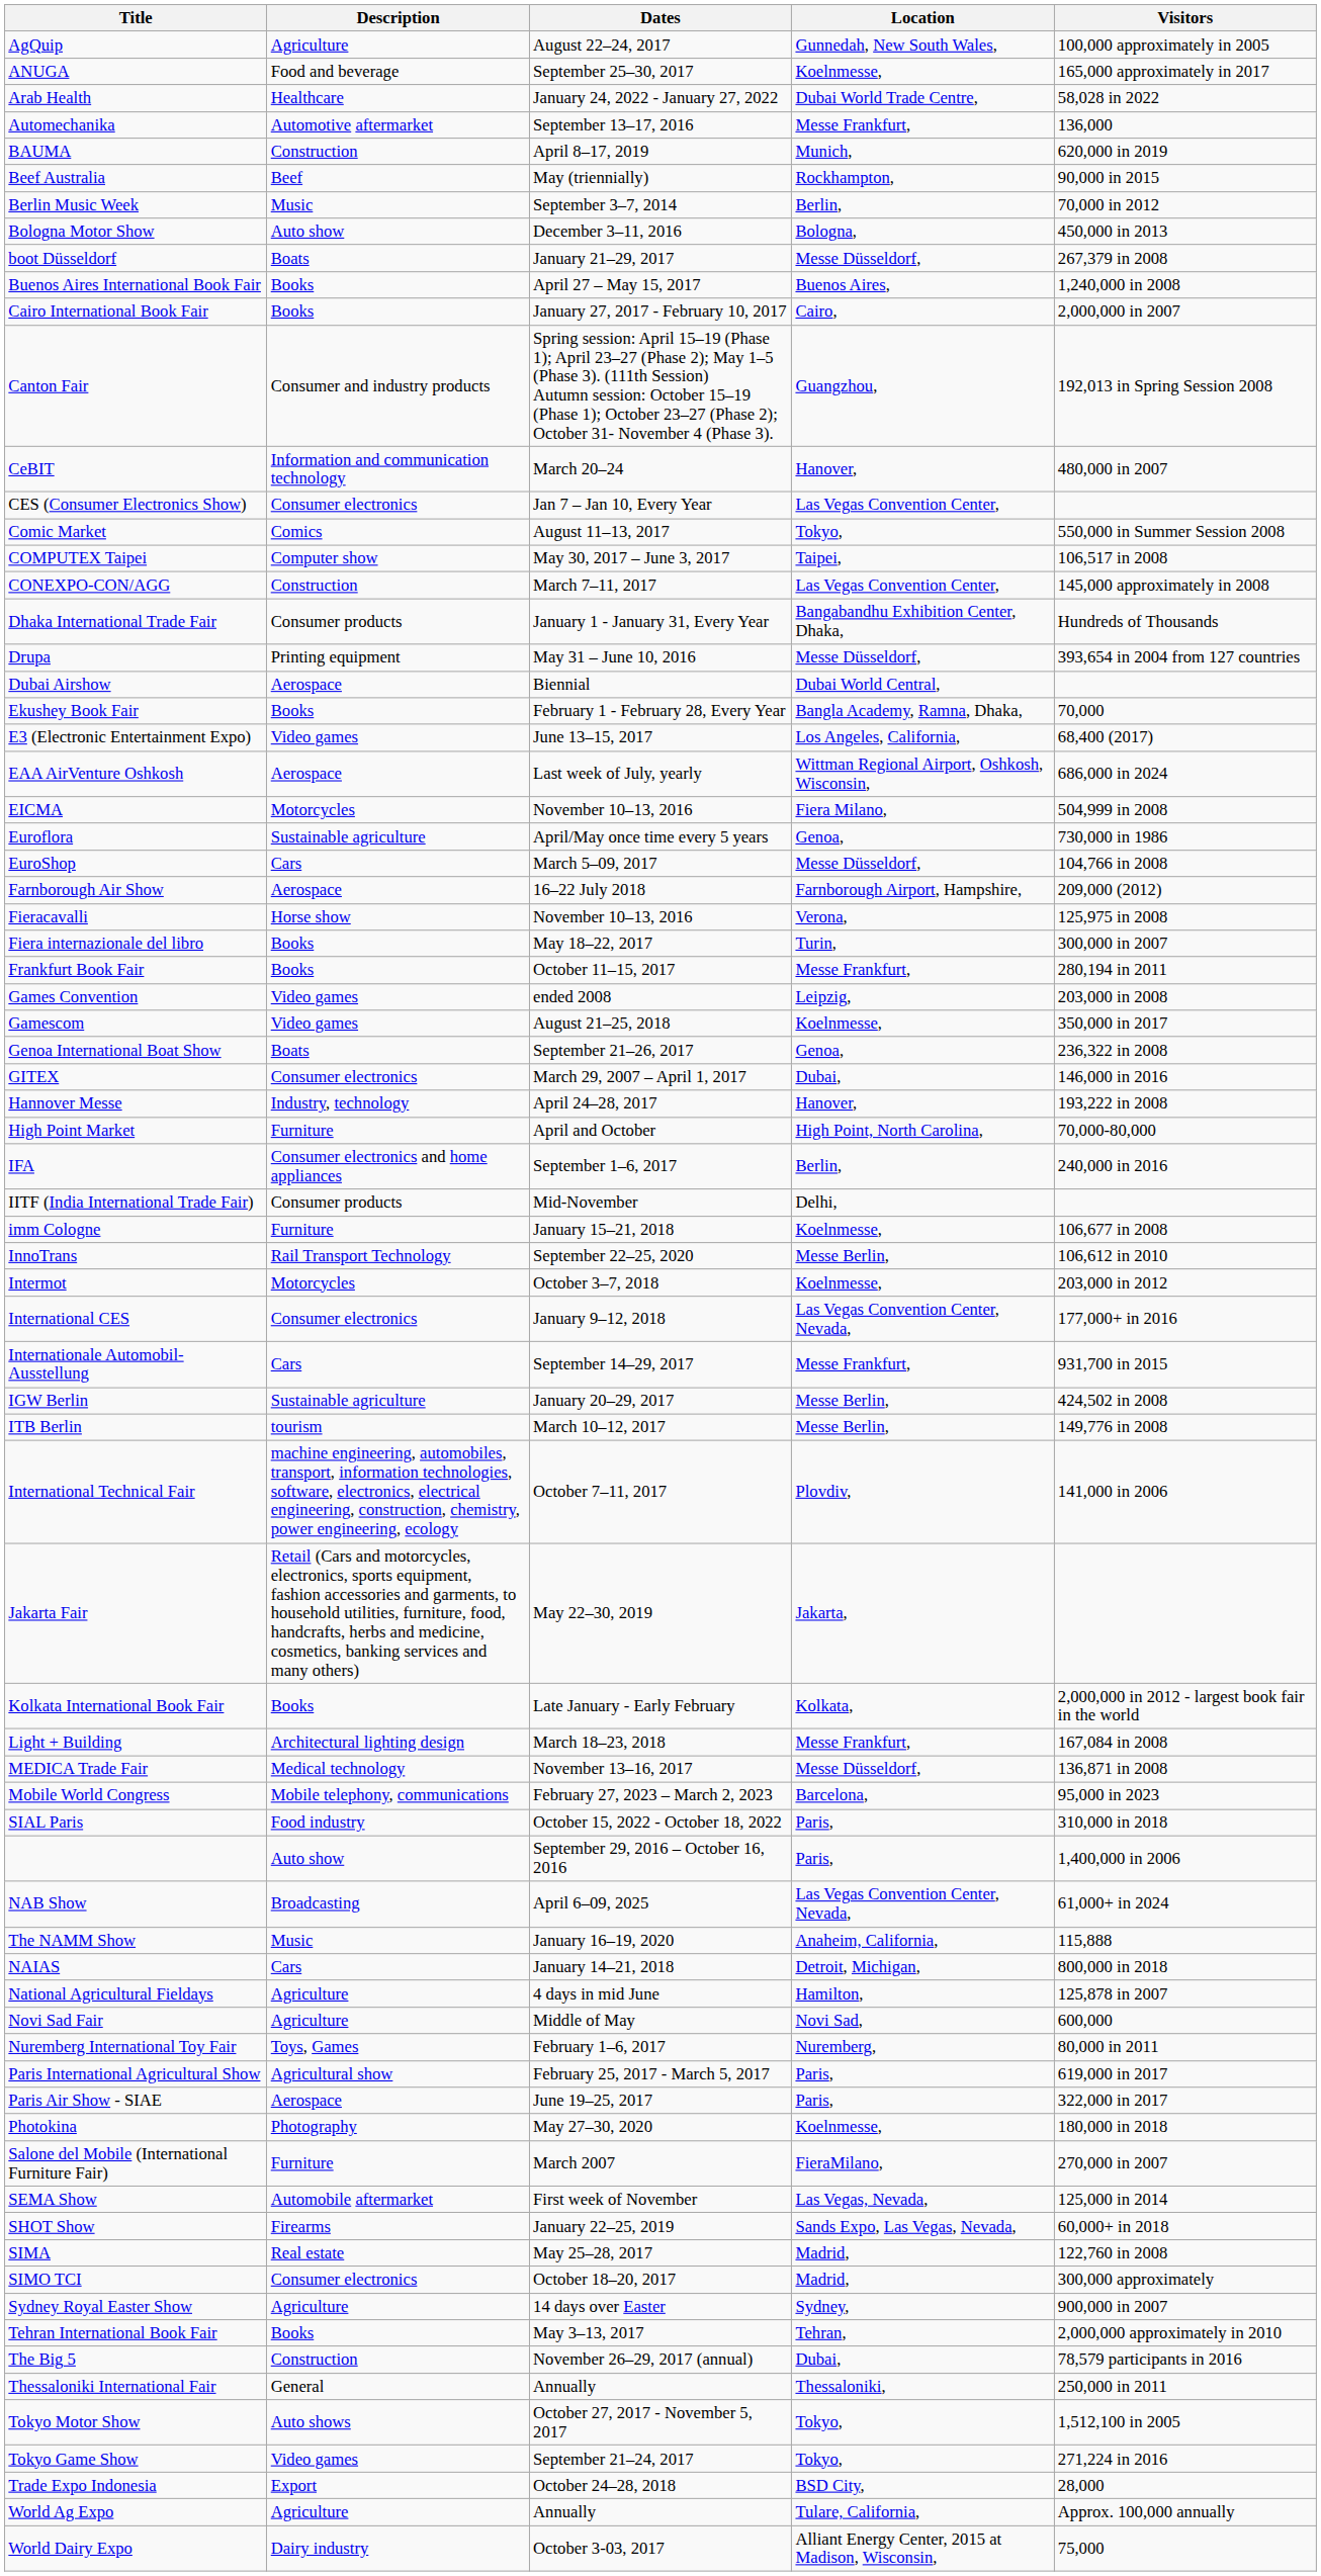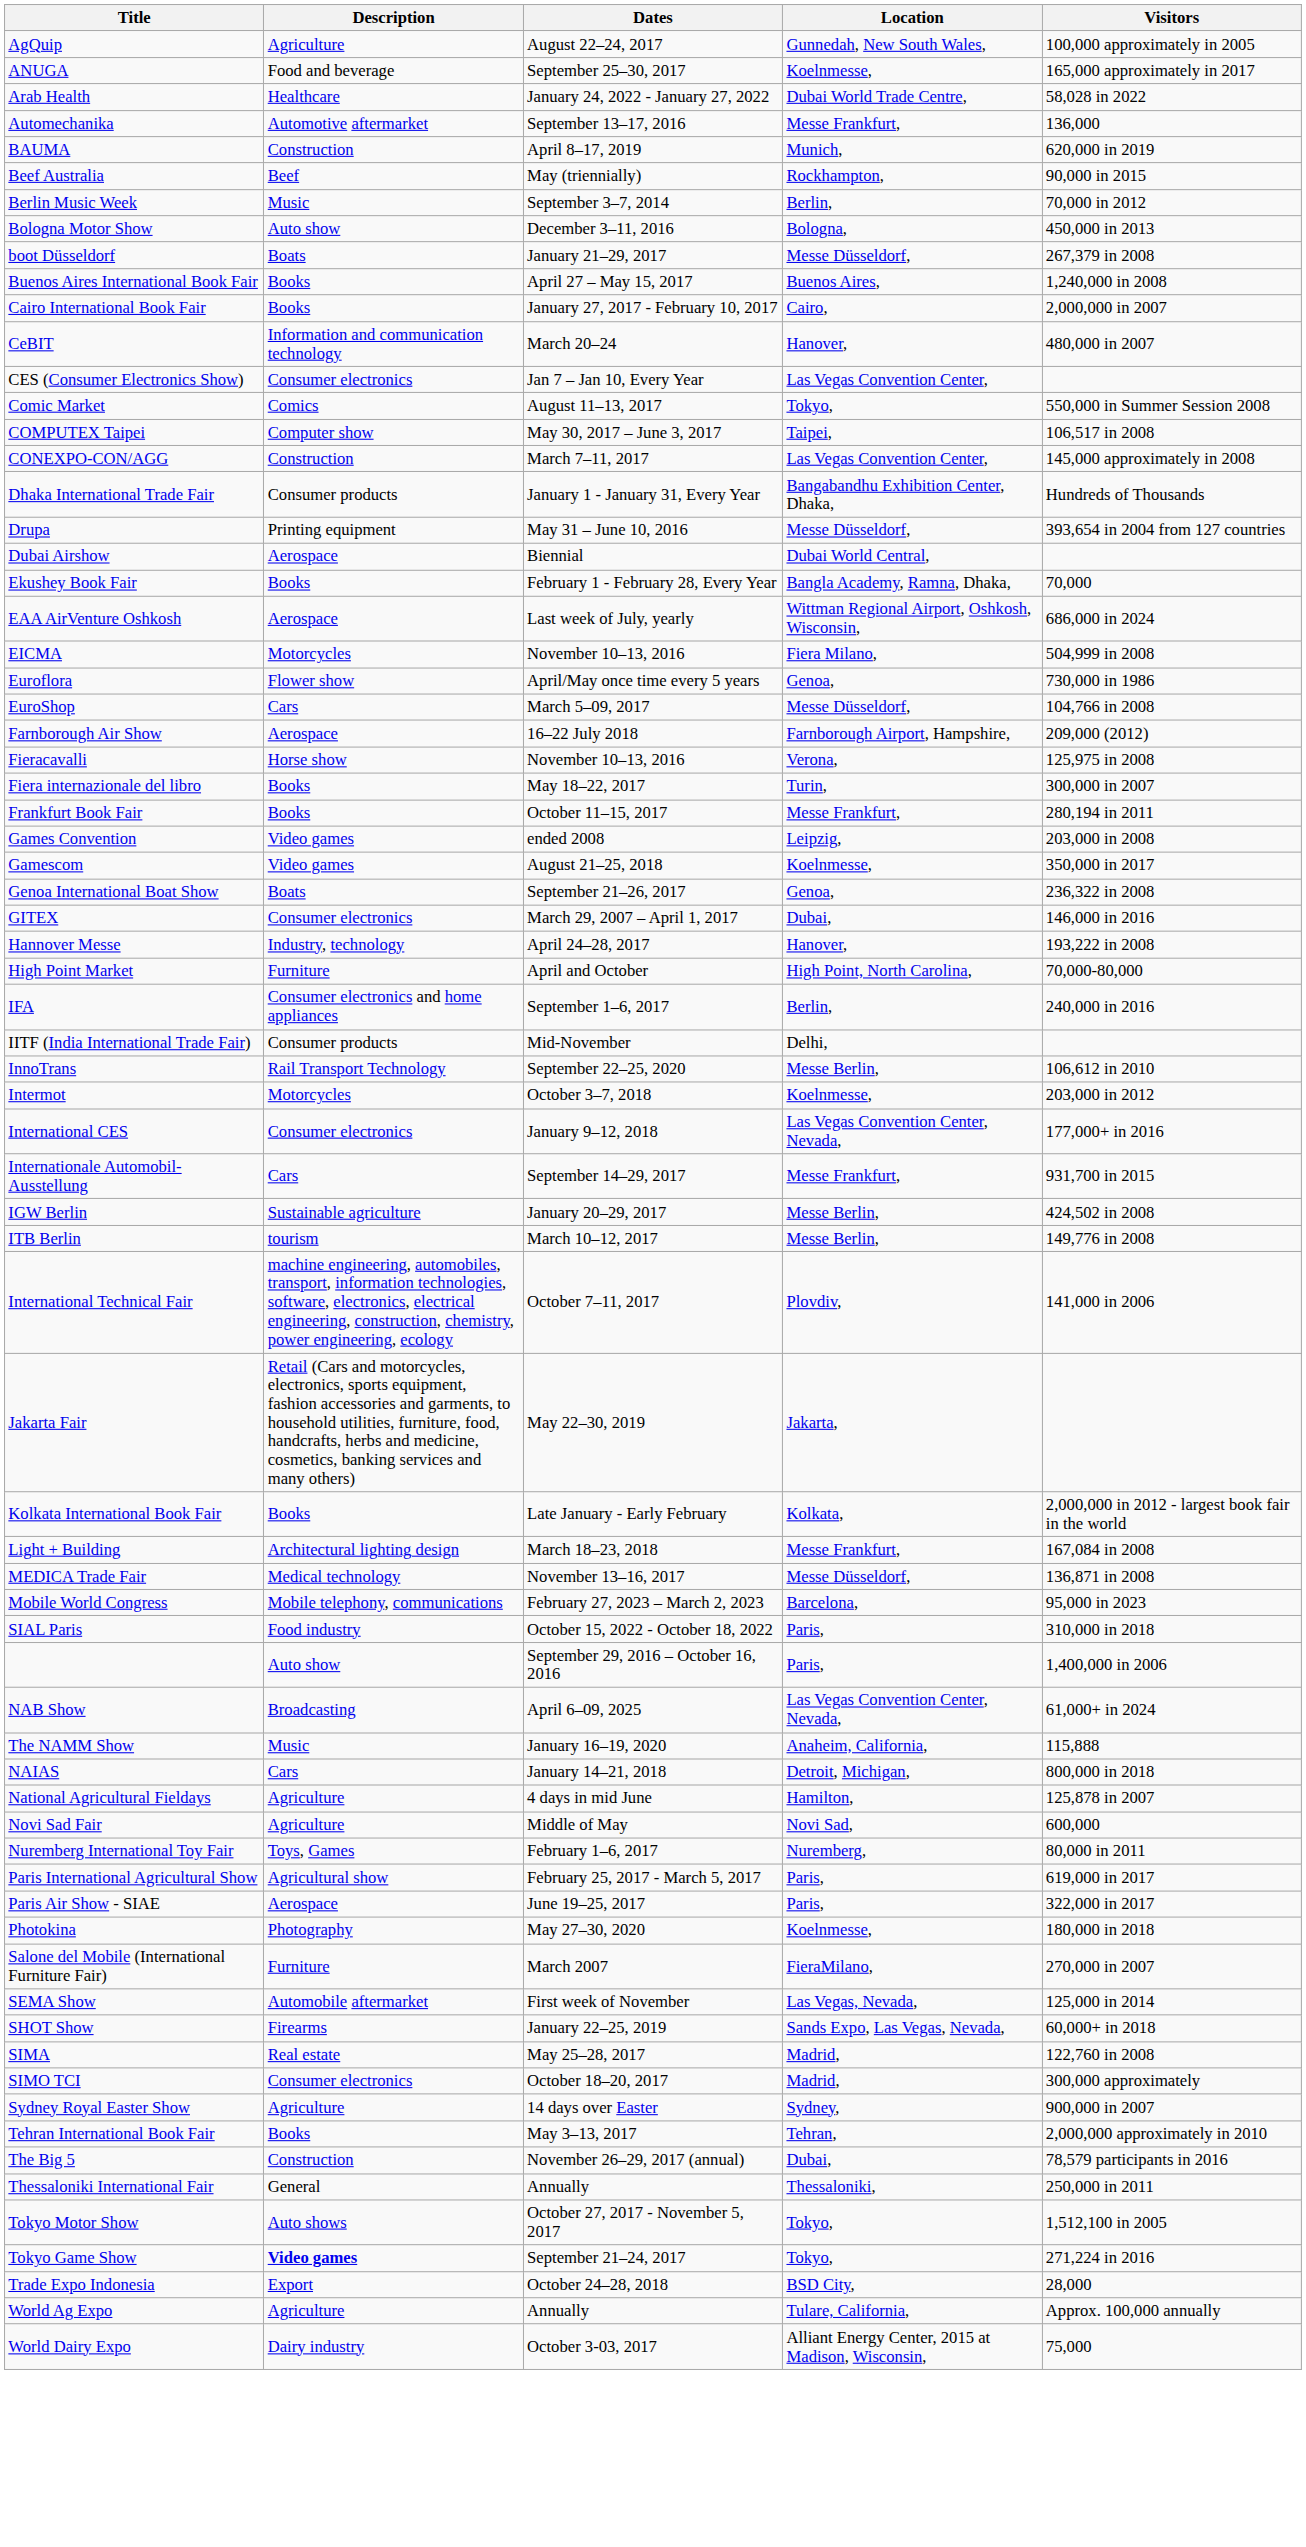- row: Canton Fair | Consumer and industry products | Spring session: April 15–19 (Phase 1); April 23–27 (Phase 2); May 1–5 (Phase 3). (111th Session) Autumn session: October 15–19 (Phase 1); October 23–27 (Phase 2); October 31- November 4 (Phase 3). | Guangzhou, | 192,013 in Spring Session 2008
- row: E3 (Electronic Entertainment Expo) | Video games | June 13–15, 2017 | Los Angeles, California, | 68,400 (2017)
Euroflora | Description: Sustainable agriculture -> Flower show
- row: imm Cologne | Furniture | January 15–21, 2018 | Koelnmesse, | 106,677 in 2008
Tokyo Game Show | Description: normal -> bold
